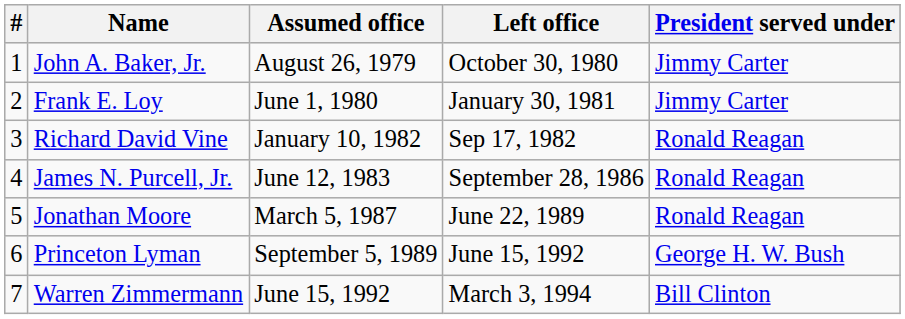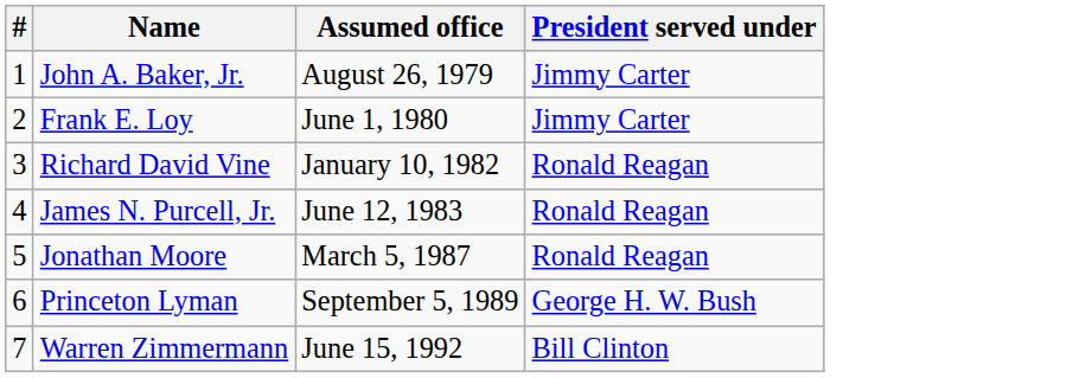- column: Left office | October 30, 1980 | January 30, 1981 | Sep 17, 1982 | September 28, 1986 | June 22, 1989 | June 15, 1992 | March 3, 1994
